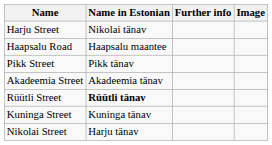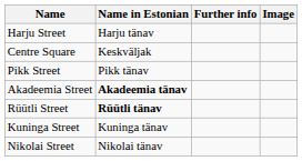Harju Street | Name in Estonian: Nikolai tänav -> Harju tänav
- row: Haapsalu Road | Haapsalu maantee
+ row: Centre Square | Keskväljak
Akadeemia Street | Name in Estonian: normal -> bold
Nikolai Street | Name in Estonian: Harju tänav -> Nikolai tänav
